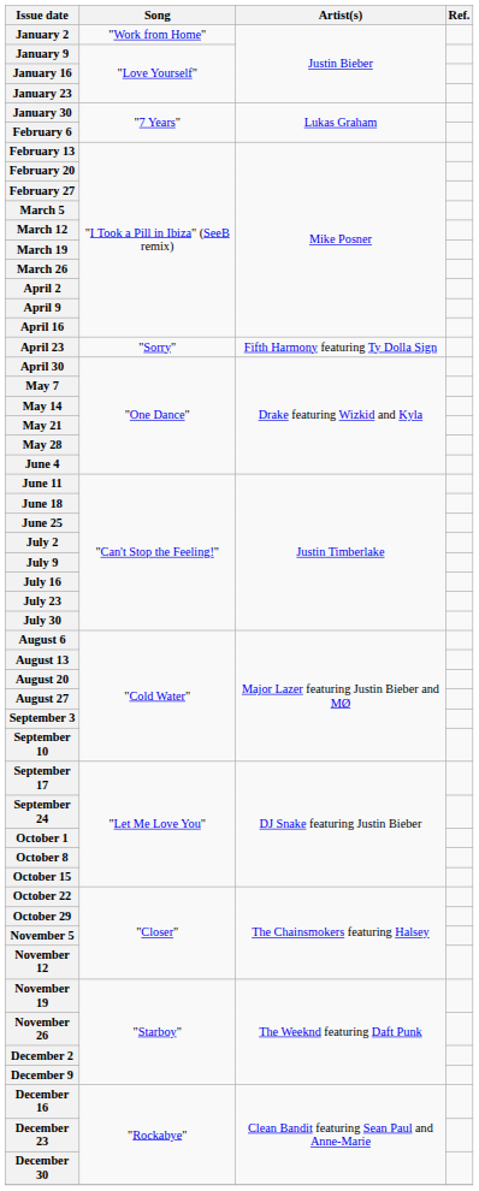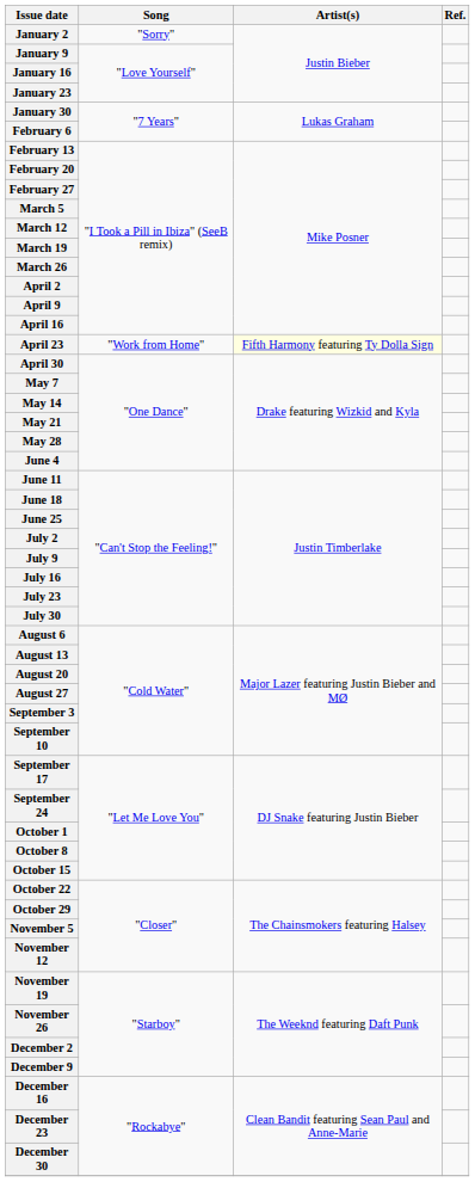January 2 | Song: "Work from Home" -> "Sorry"
April 23 | Song: "Sorry" -> "Work from Home"
April 23 | Artist(s): no background -> lightyellow background
